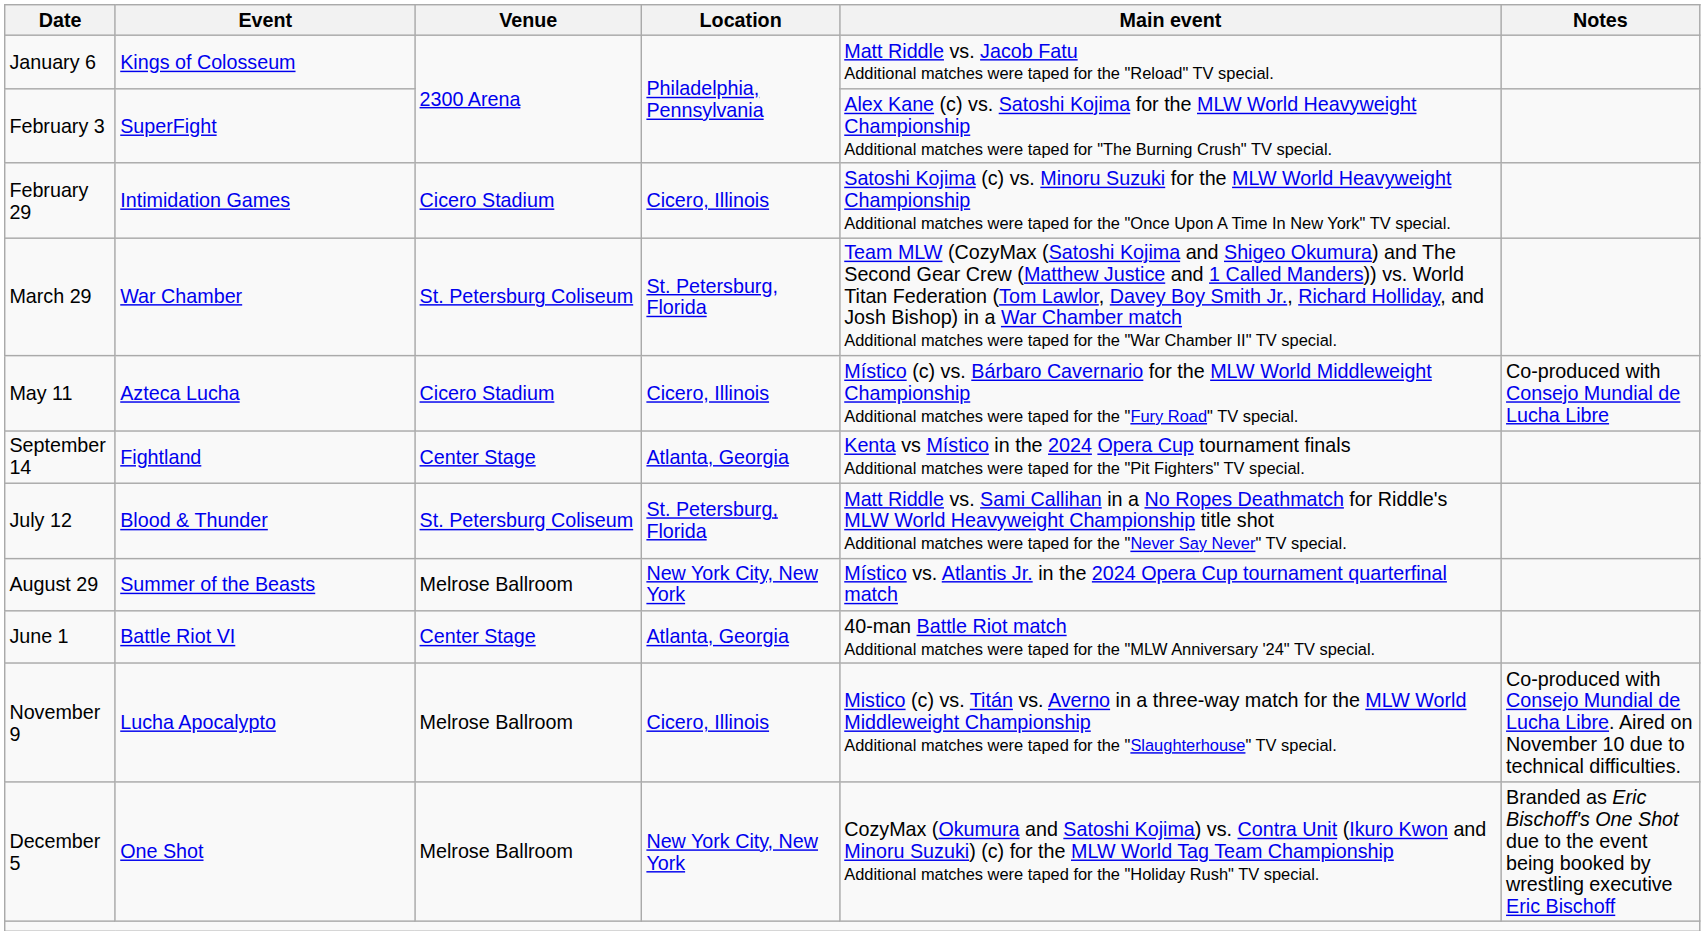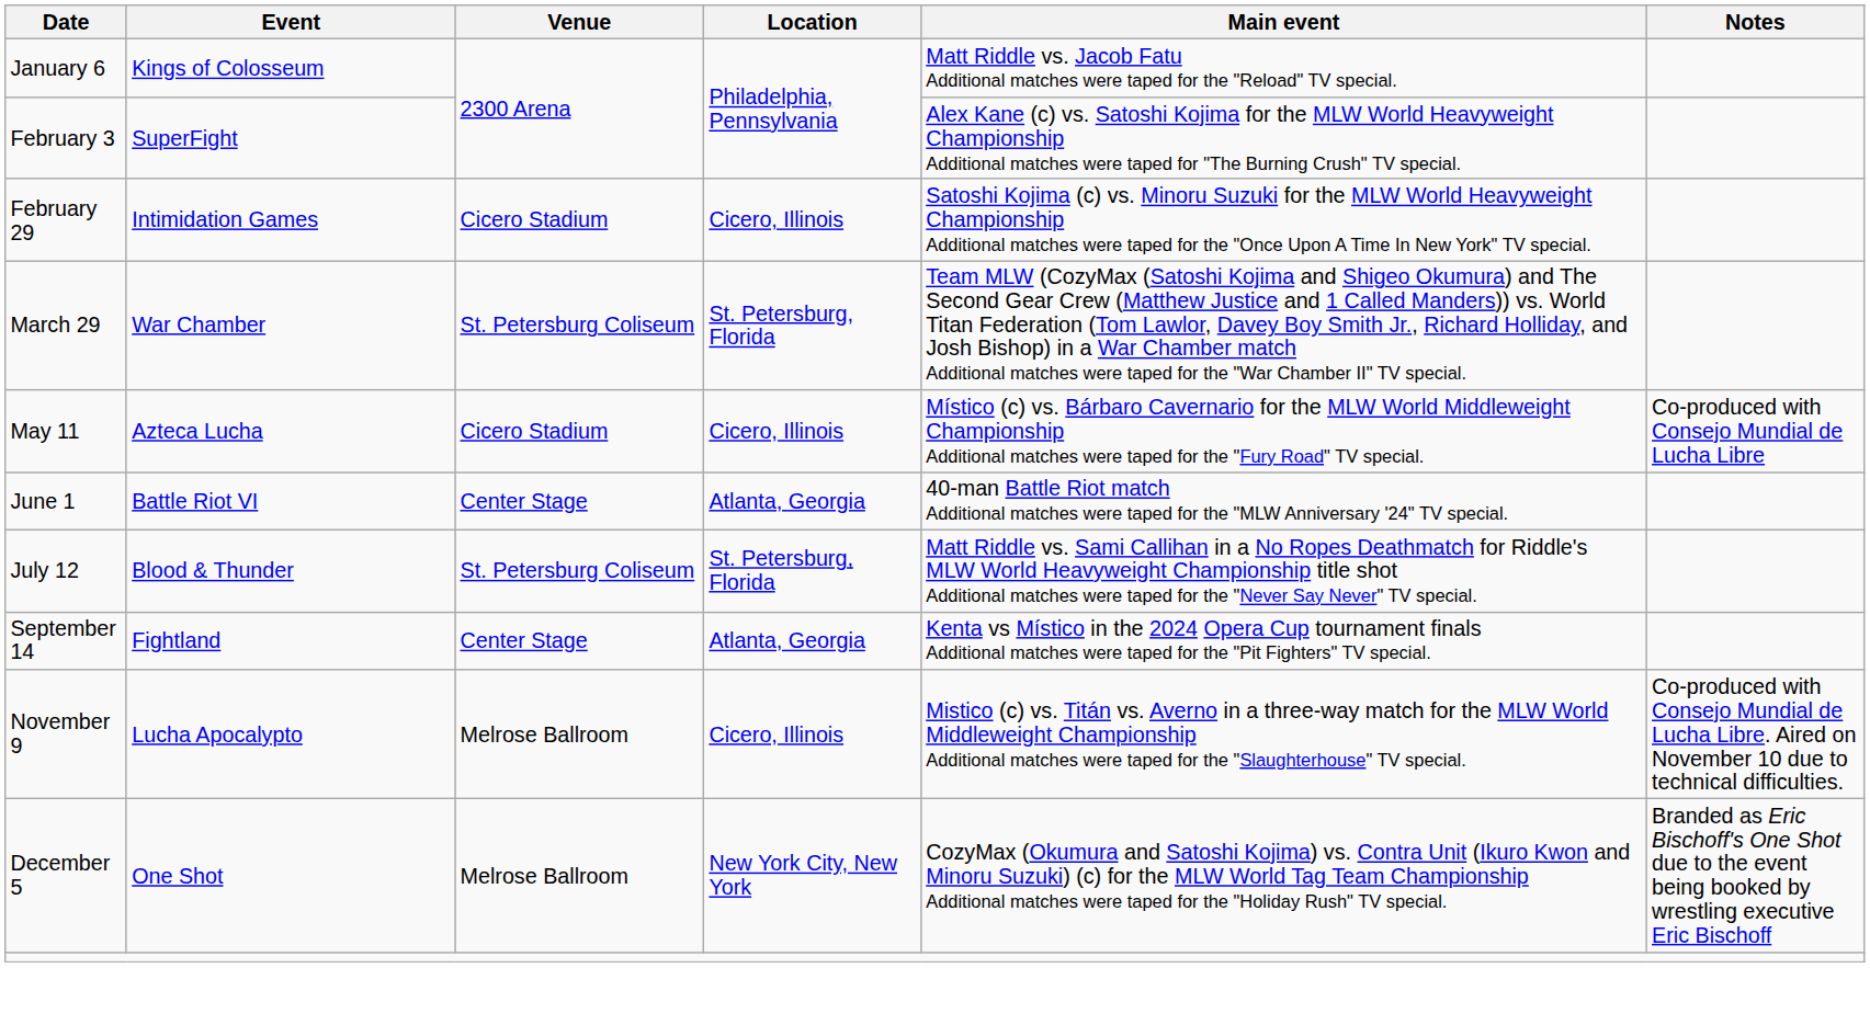rows swapped: June 1 <-> September 14
- row: August 29 | Summer of the Beasts | Melrose Ballroom | New York City, New York | Místico vs. Atlantis Jr. in the 2024 Opera Cup tournament quarterfinal match
